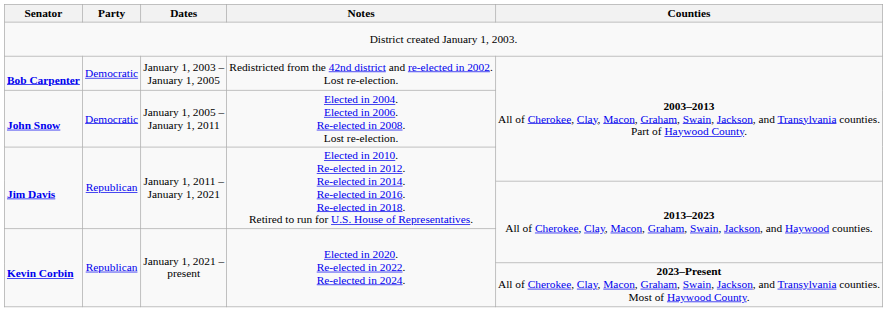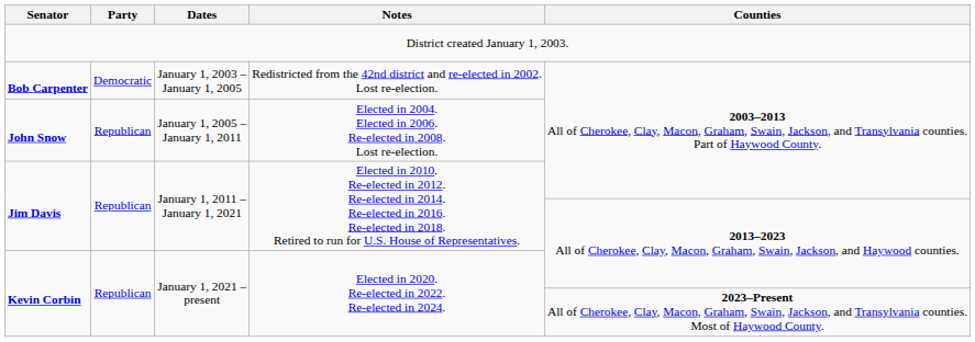John Snow | Party: Democratic -> Republican
